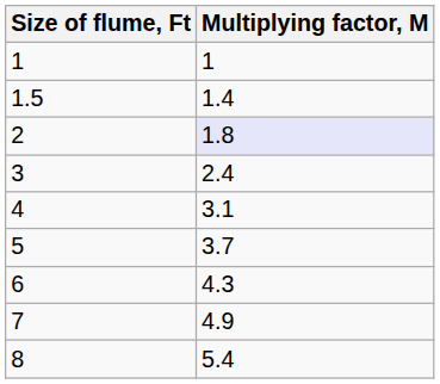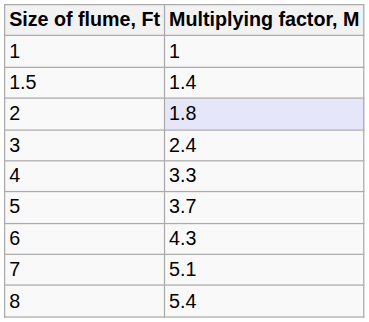4 | Multiplying factor, M: 3.1 -> 3.3
7 | Multiplying factor, M: 4.9 -> 5.1
